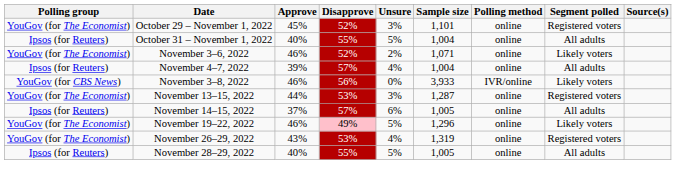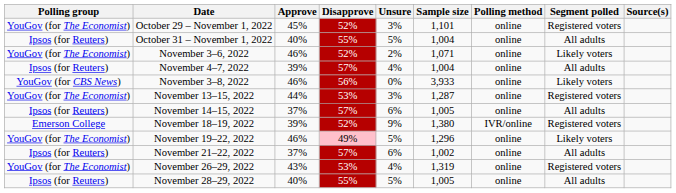November 3–8, 2022 | Polling method: IVR/online -> online
+ row: Emerson College | November 18–19, 2022 | 39% | 52% | 9% | 1,380 | IVR/online | Registered voters
+ row: Ipsos (for Reuters) | November 21–22, 2022 | 37% | 57% | 6% | 1,002 | online | All adults
